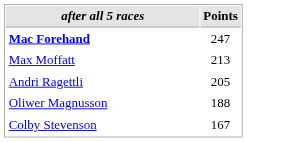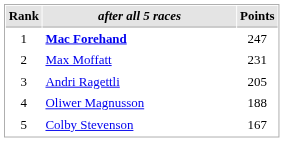+ column: Rank | 1 | 2 | 3 | 4 | 5
Max Moffatt | Points: 213 -> 231
